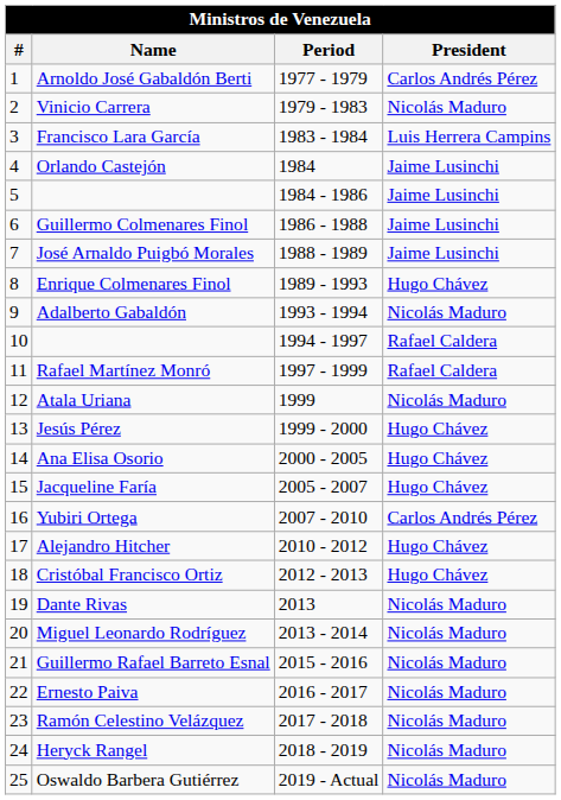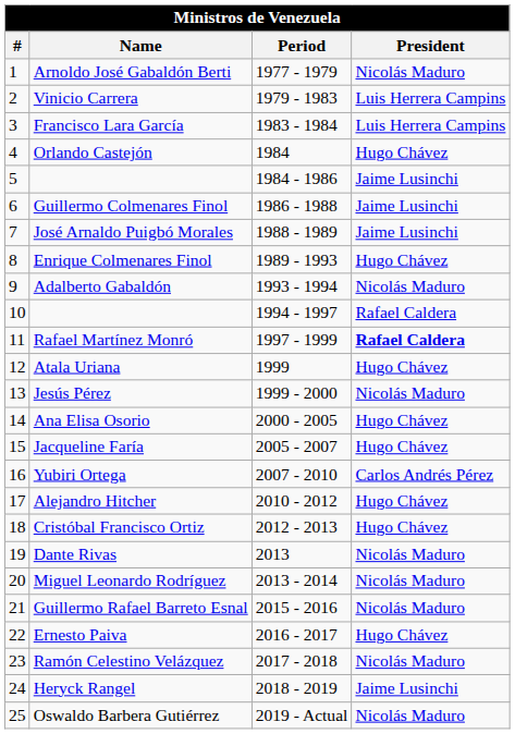Arnoldo José Gabaldón Berti | President: Carlos Andrés Pérez -> Nicolás Maduro
Vinicio Carrera | President: Nicolás Maduro -> Luis Herrera Campins
Orlando Castejón | President: Jaime Lusinchi -> Hugo Chávez
Rafael Martínez Monró | President: normal -> bold
Atala Uriana | President: Nicolás Maduro -> Hugo Chávez
Jesús Pérez | President: Hugo Chávez -> Nicolás Maduro
Ernesto Paiva | President: Nicolás Maduro -> Hugo Chávez
Heryck Rangel | President: Nicolás Maduro -> Jaime Lusinchi
